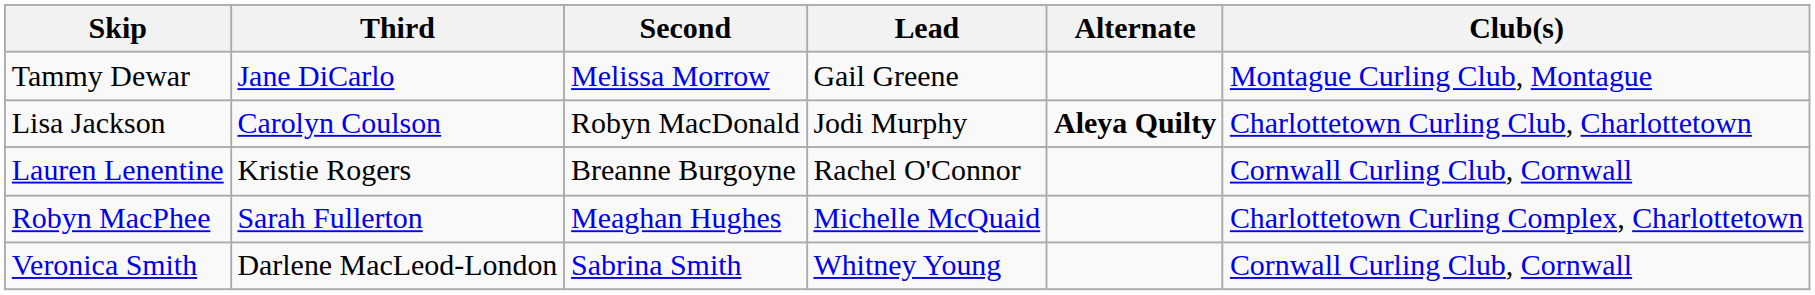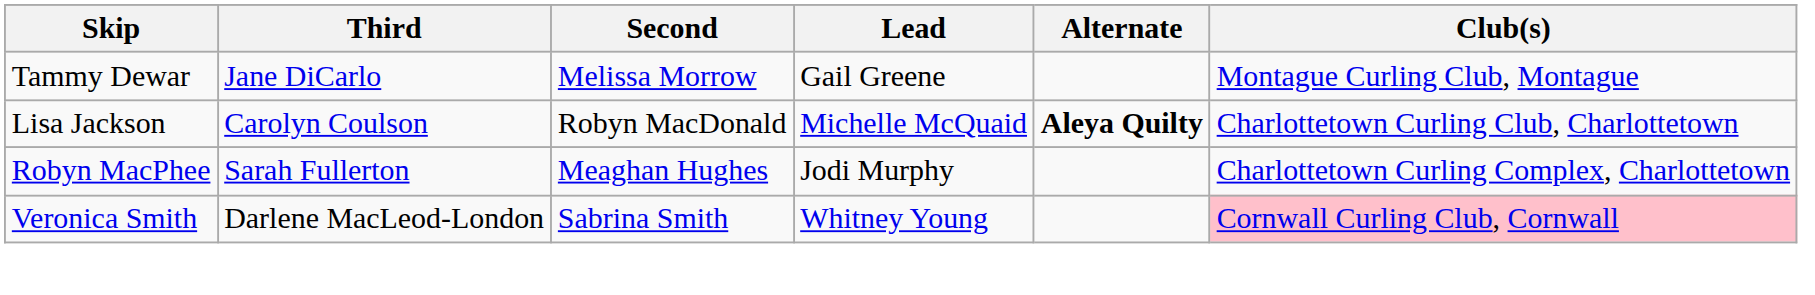Lisa Jackson | Lead: Jodi Murphy -> Michelle McQuaid
- row: Lauren Lenentine | Kristie Rogers | Breanne Burgoyne | Rachel O'Connor | Cornwall Curling Club, Cornwall
Robyn MacPhee | Lead: Michelle McQuaid -> Jodi Murphy
Veronica Smith | Club(s): no background -> pink background
